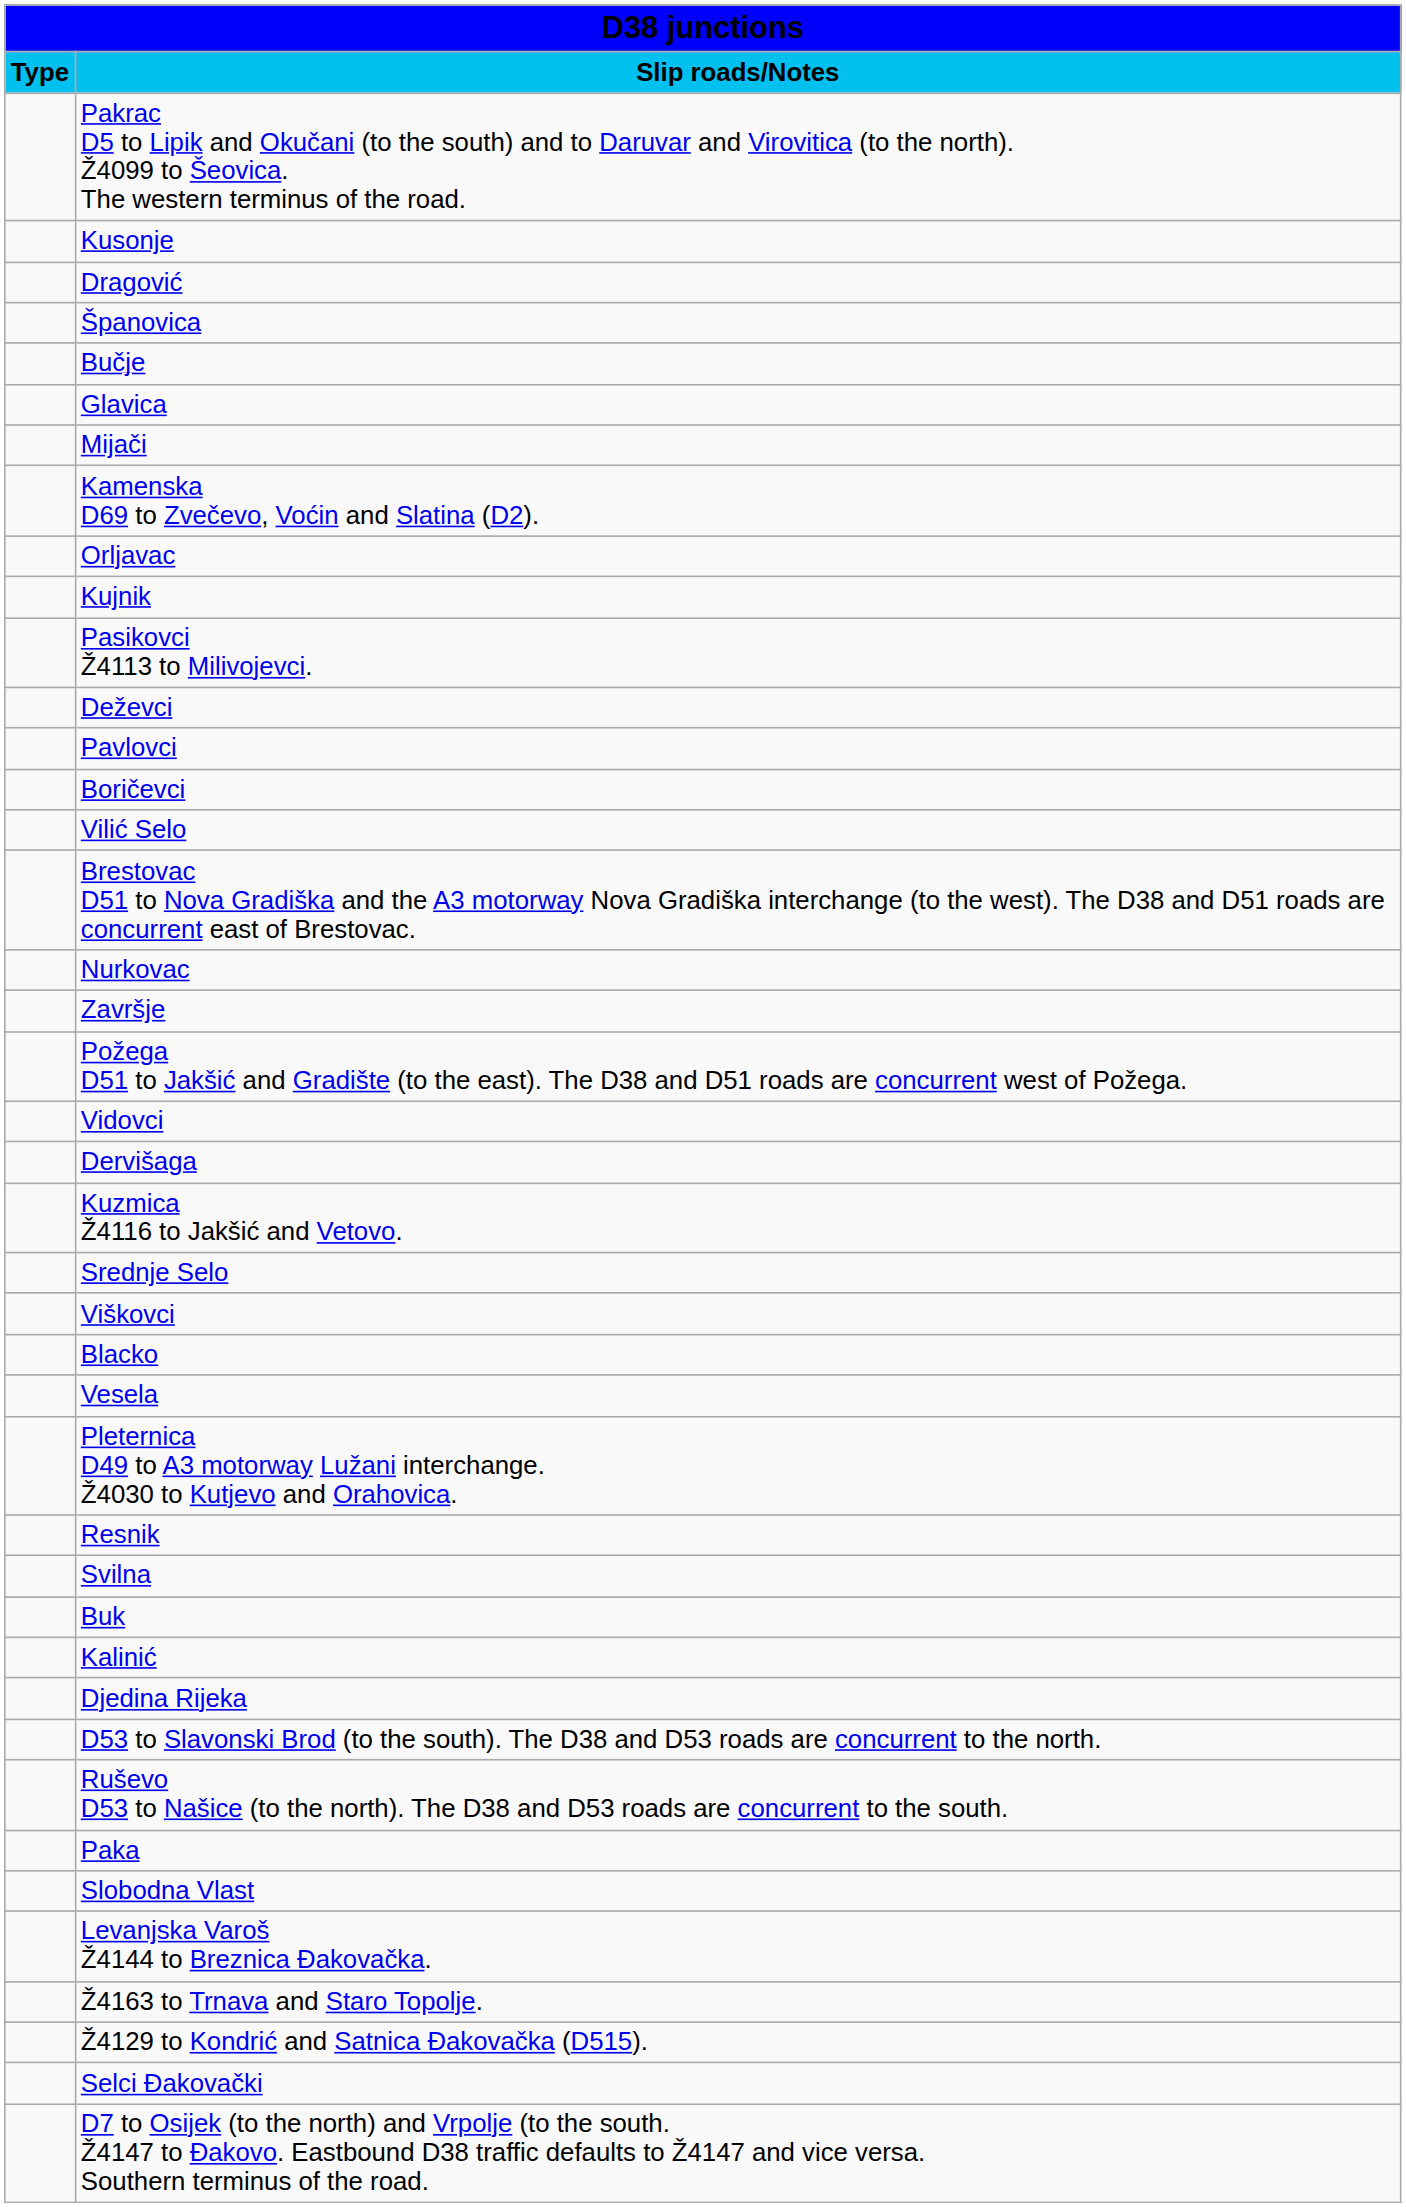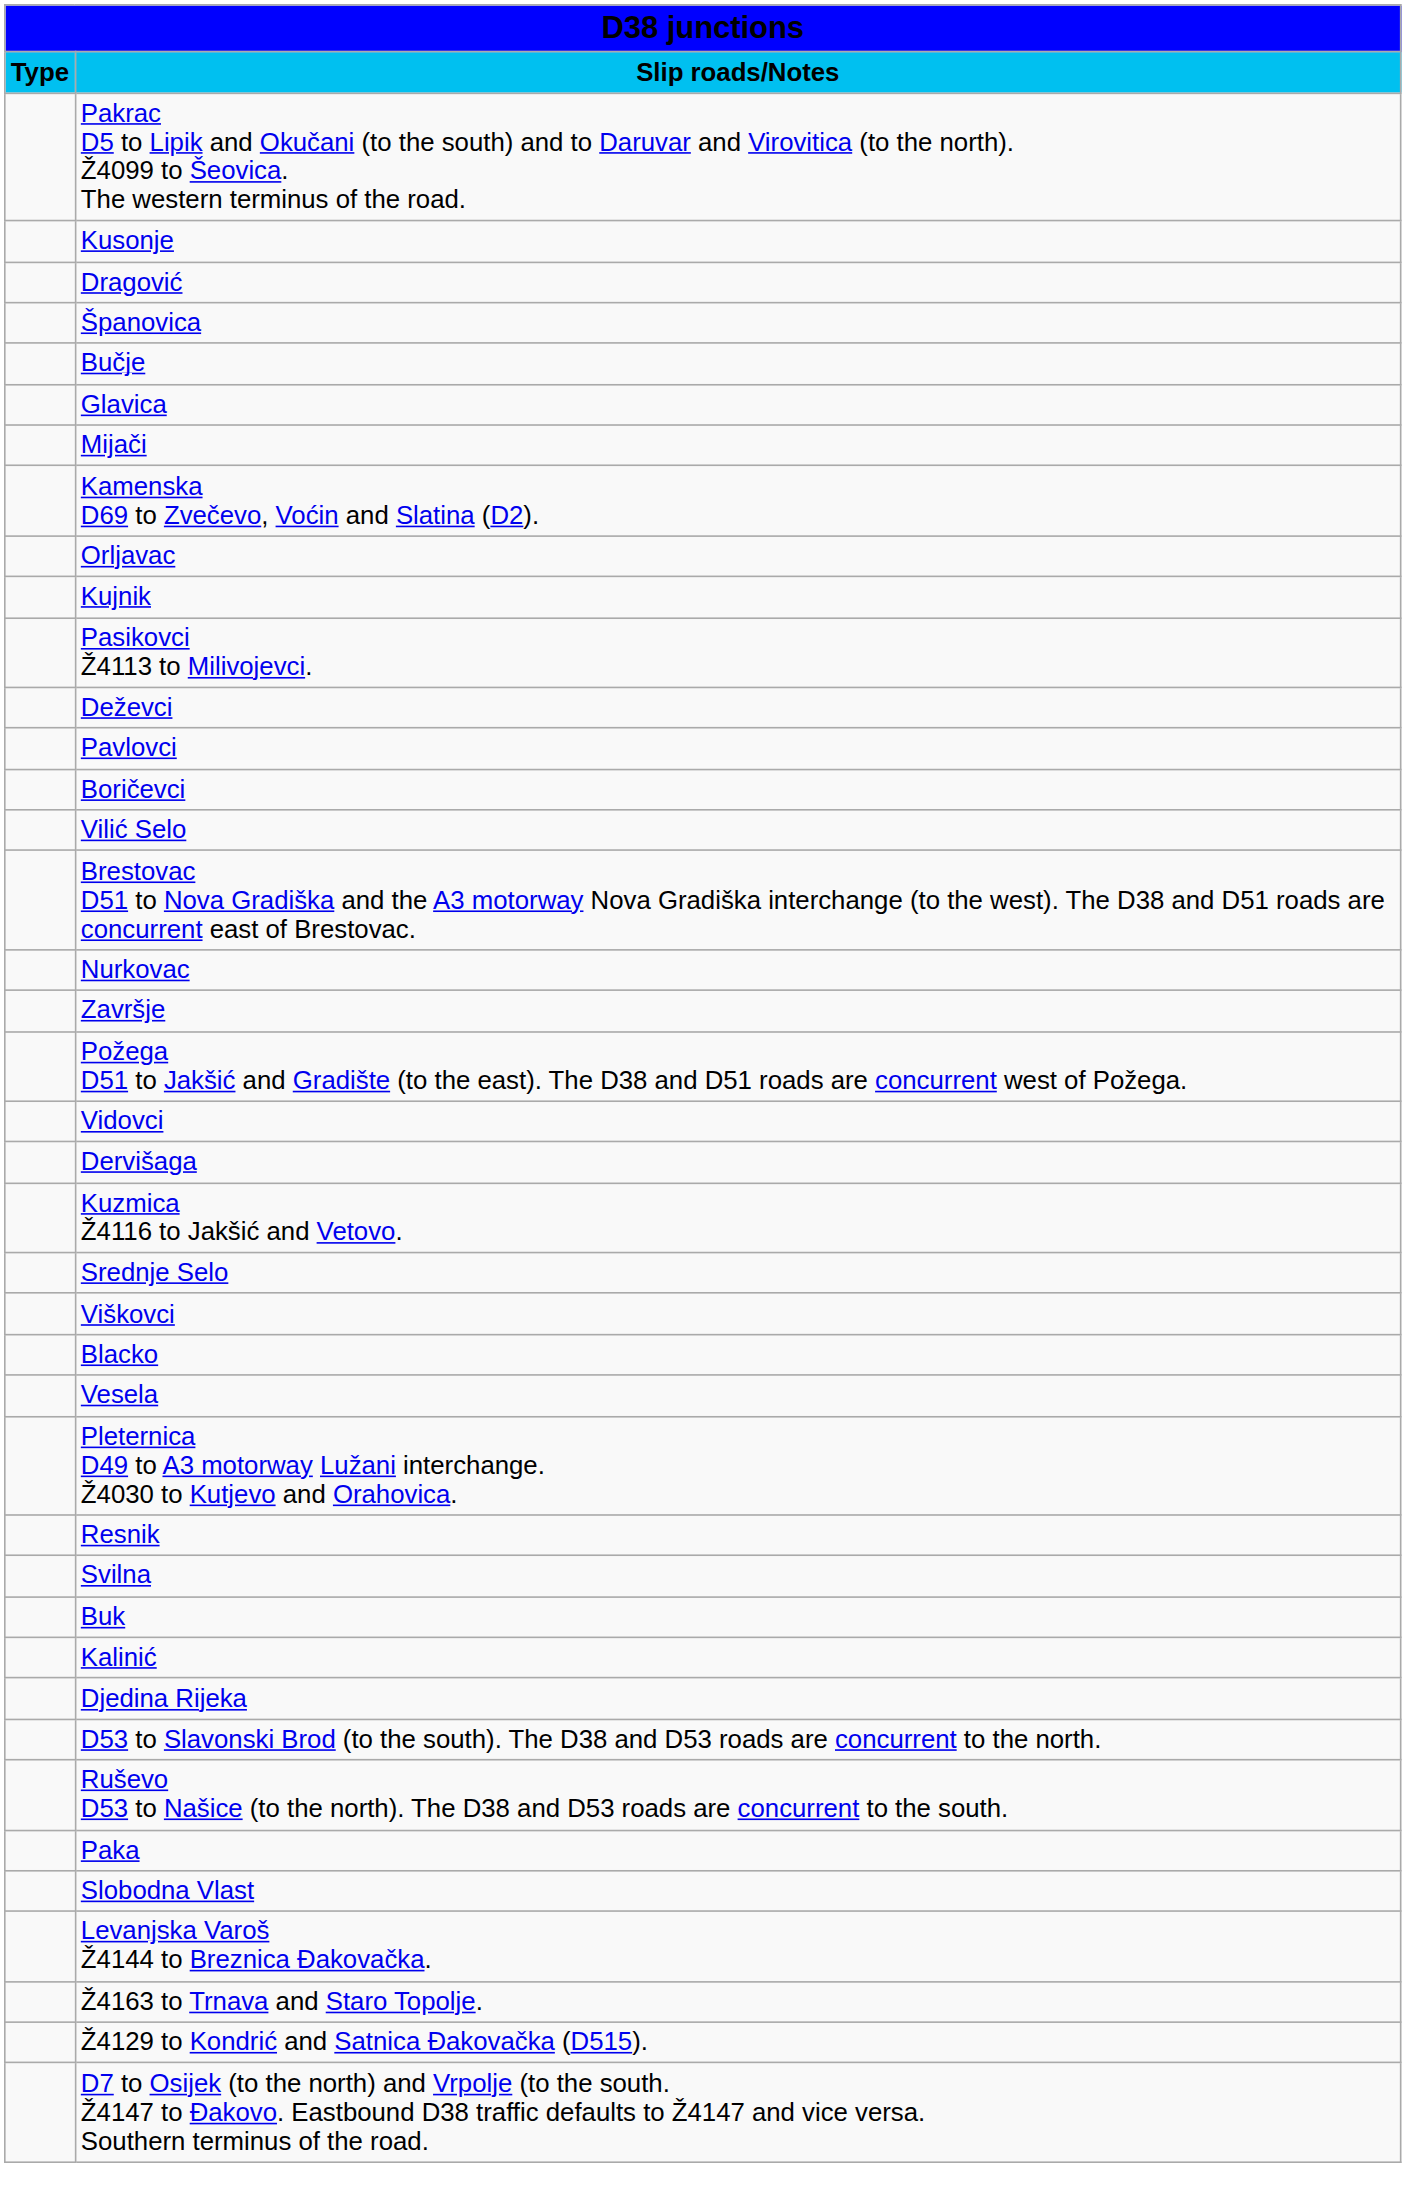- row: Selci Đakovački
